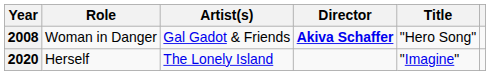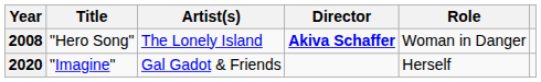columns swapped: Title <-> Role
2008 | Artist(s): Gal Gadot & Friends -> The Lonely Island
2020 | Artist(s): The Lonely Island -> Gal Gadot & Friends
